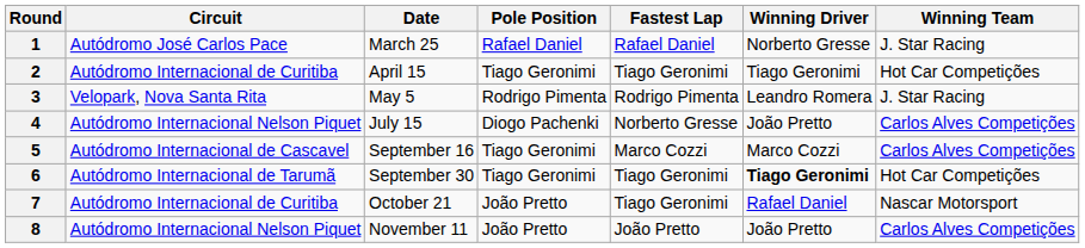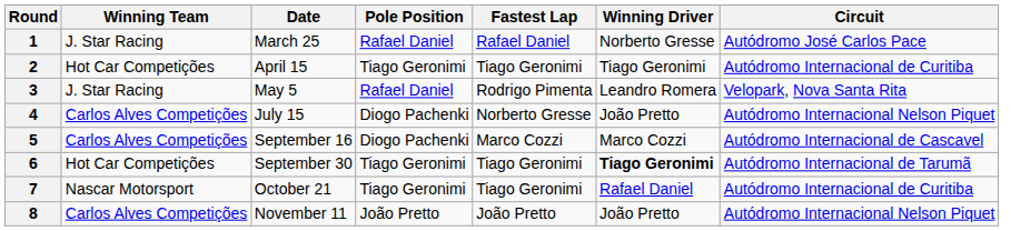columns swapped: Circuit <-> Winning Team
3 | Pole Position: Rodrigo Pimenta -> Rafael Daniel
5 | Pole Position: Tiago Geronimi -> Diogo Pachenki
7 | Pole Position: João Pretto -> Tiago Geronimi
